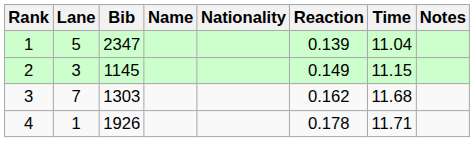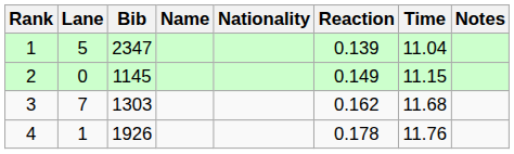2 | Lane: 3 -> 0
4 | Time: 11.71 -> 11.76
